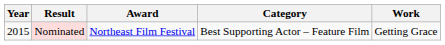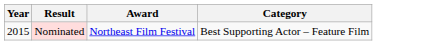- column: Work | Getting Grace
